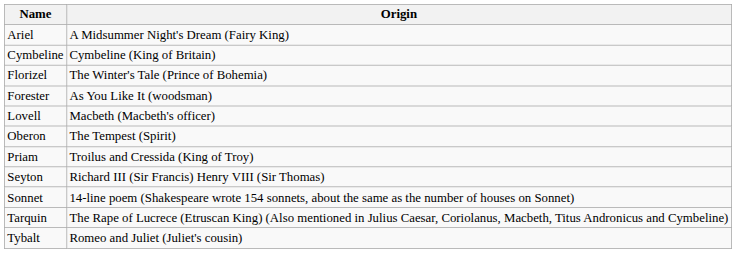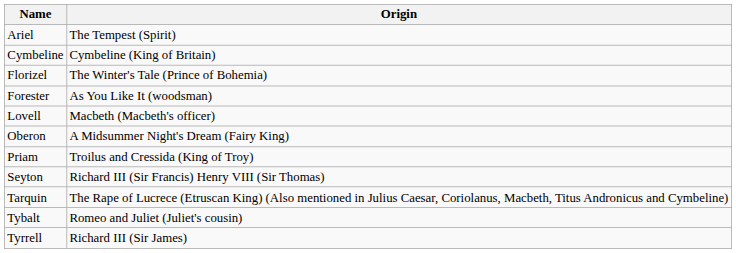Ariel | Origin: A Midsummer Night's Dream (Fairy King) -> The Tempest (Spirit)
Oberon | Origin: The Tempest (Spirit) -> A Midsummer Night's Dream (Fairy King)
- row: Sonnet | 14-line poem (Shakespeare wrote 154 sonnets, about the same as the number of houses on Sonnet)
+ row: Tyrrell | Richard III (Sir James)
